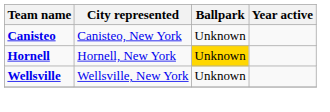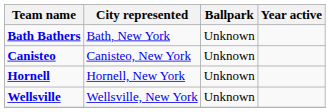+ row: Bath Bathers | Bath, New York | Unknown
Hornell | Ballpark: gold background -> no background
